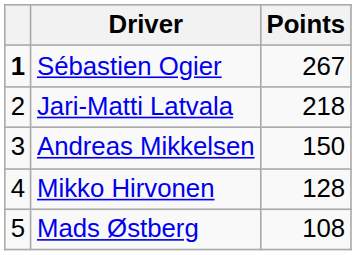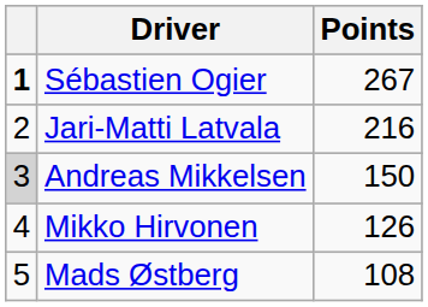Jari-Matti Latvala | Points: 218 -> 216
Andreas Mikkelsen | column 1: no background -> lightgrey background
Mikko Hirvonen | Points: 128 -> 126
